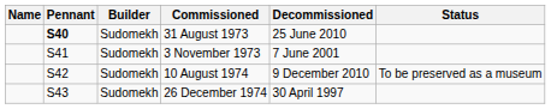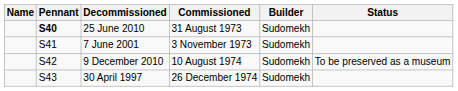columns swapped: Builder <-> Decommissioned
